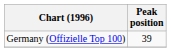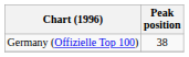Germany (Offizielle Top 100) | Peak position: 39 -> 38
